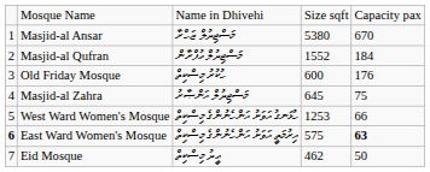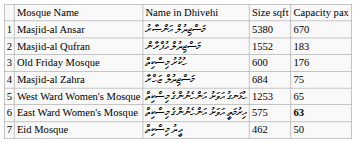Masjid-al Ansar | column 3: މަސްޖިދުލް ޒަހްރާ -> މަސްޖިދުލް އަންޞާރު
Masjid-al Qufran | column 5: 184 -> 183
Masjid-al Zahra | column 3: މަސްޖިދުލް އަންޞާރު -> މަސްޖިދުލް ޒަހްރާ
Masjid-al Zahra | column 4: 645 -> 684
West Ward Women's Mosque | column 5: 66 -> 65
East Ward Women's Mosque | column 1: bold -> normal
